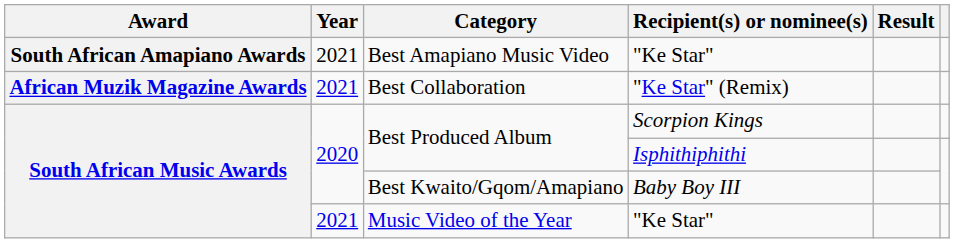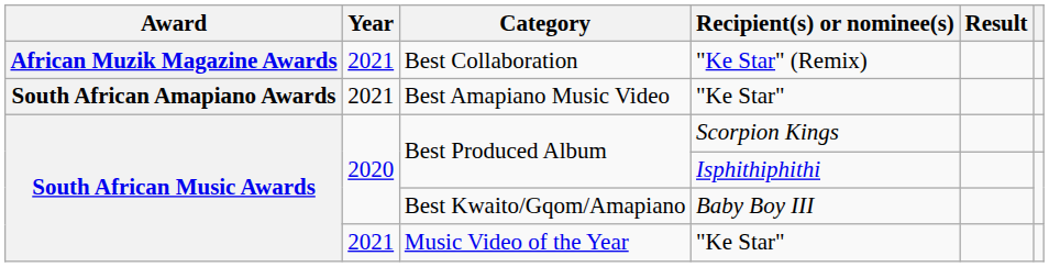rows swapped: Best Collaboration <-> Best Amapiano Music Video
